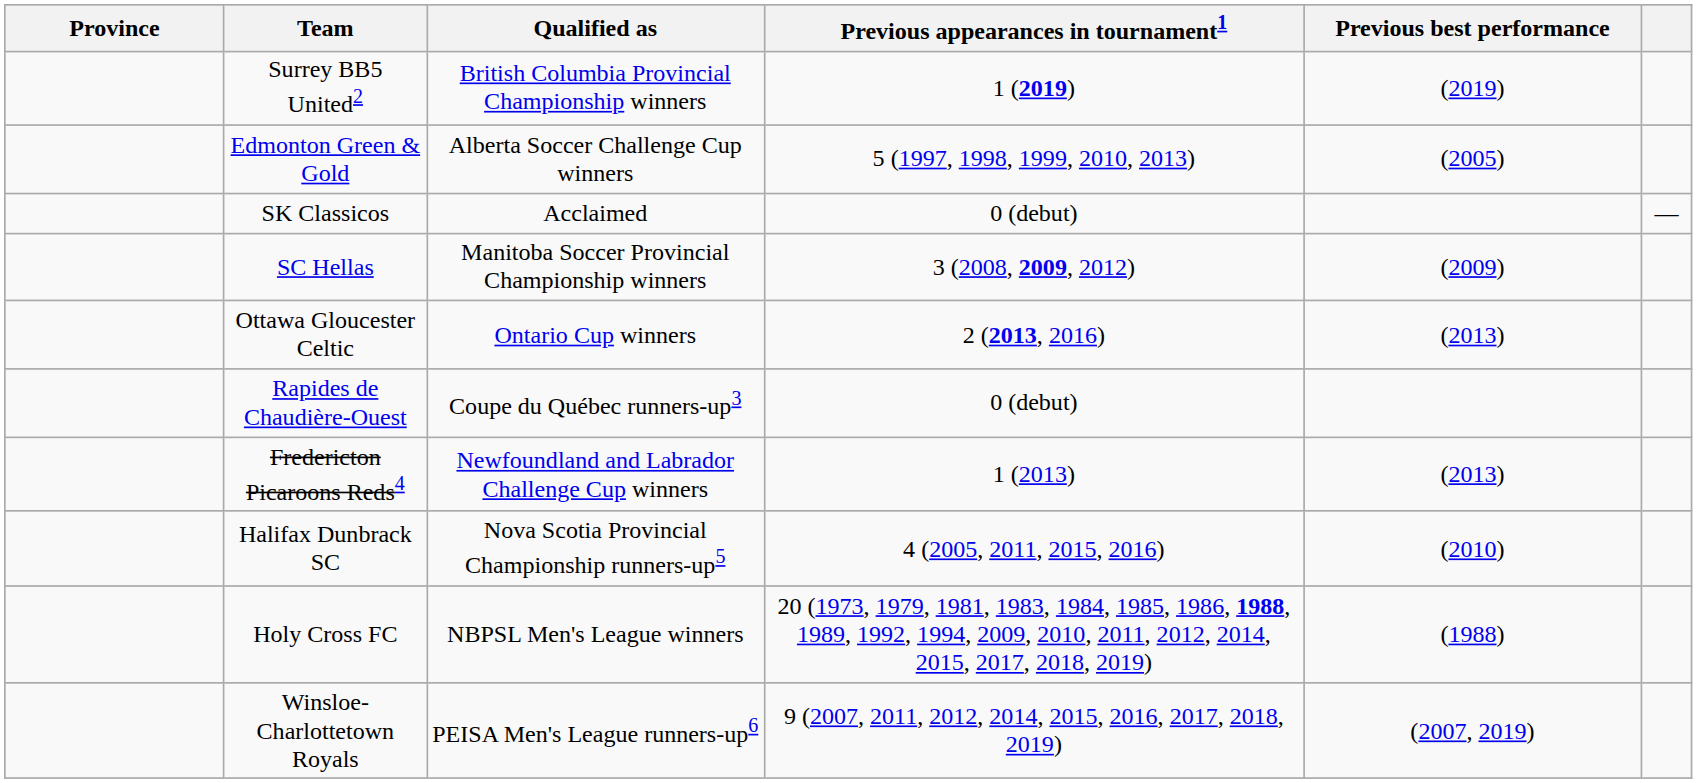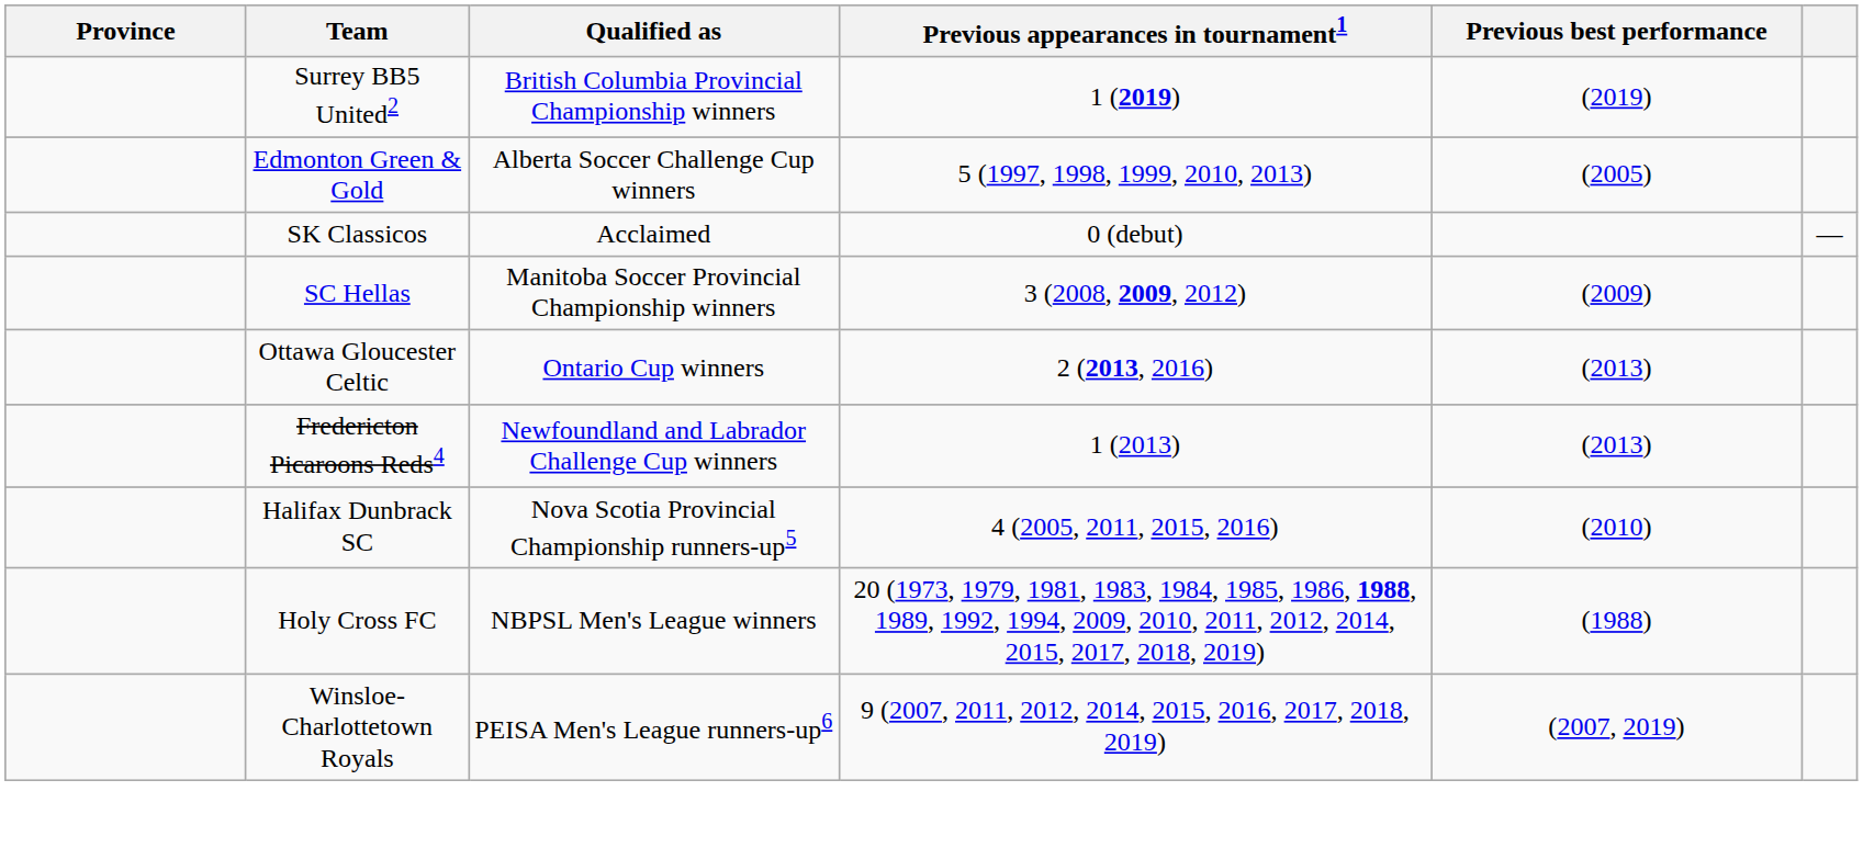- row: Rapides de Chaudière-Ouest | Coupe du Québec runners-up3 | 0 (debut)
